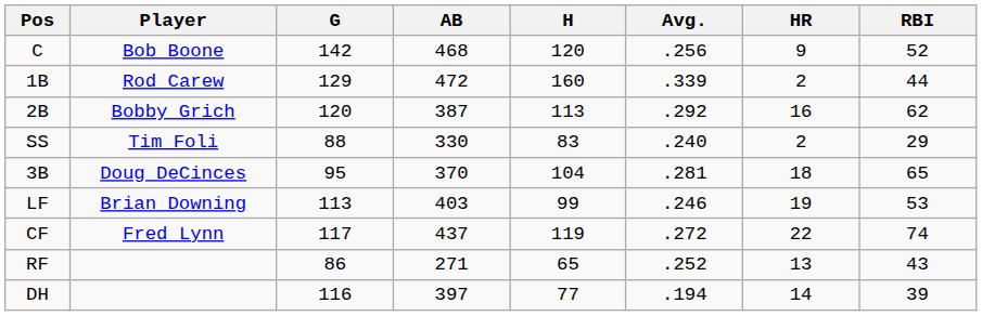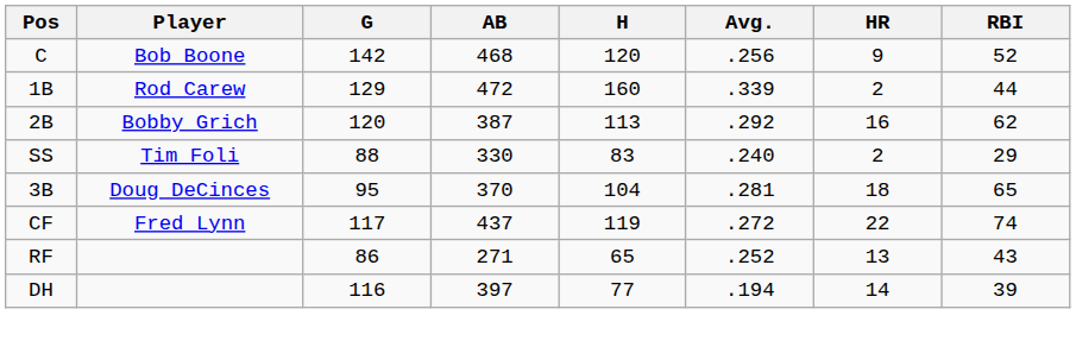- row: LF | Brian Downing | 113 | 403 | 99 | .246 | 19 | 53
